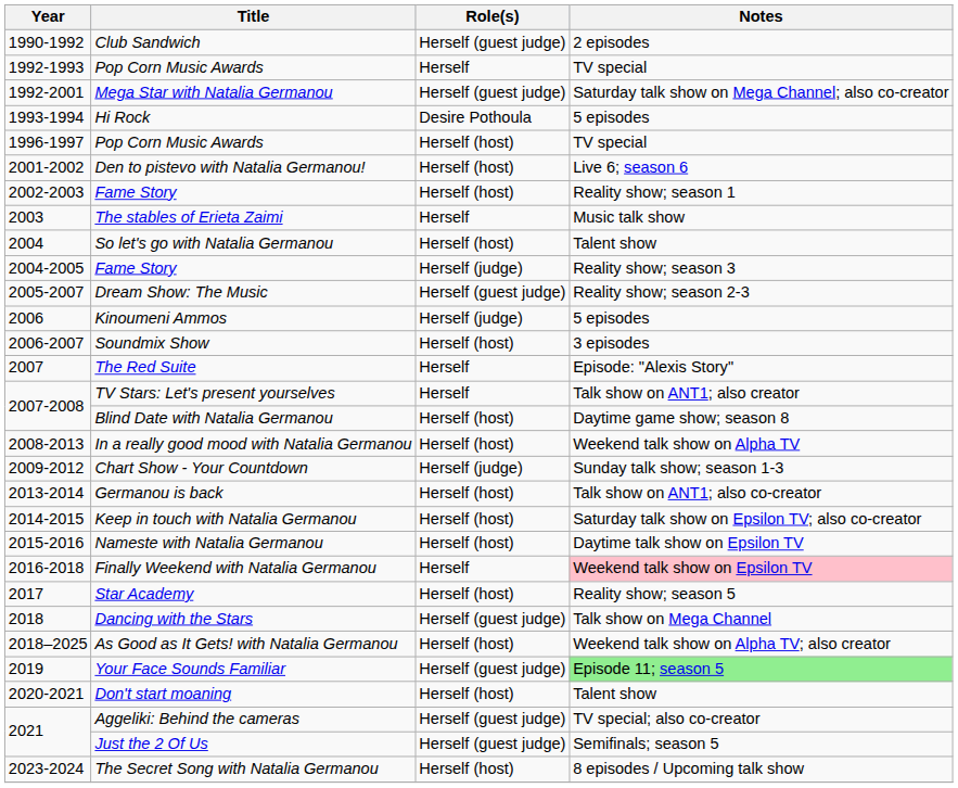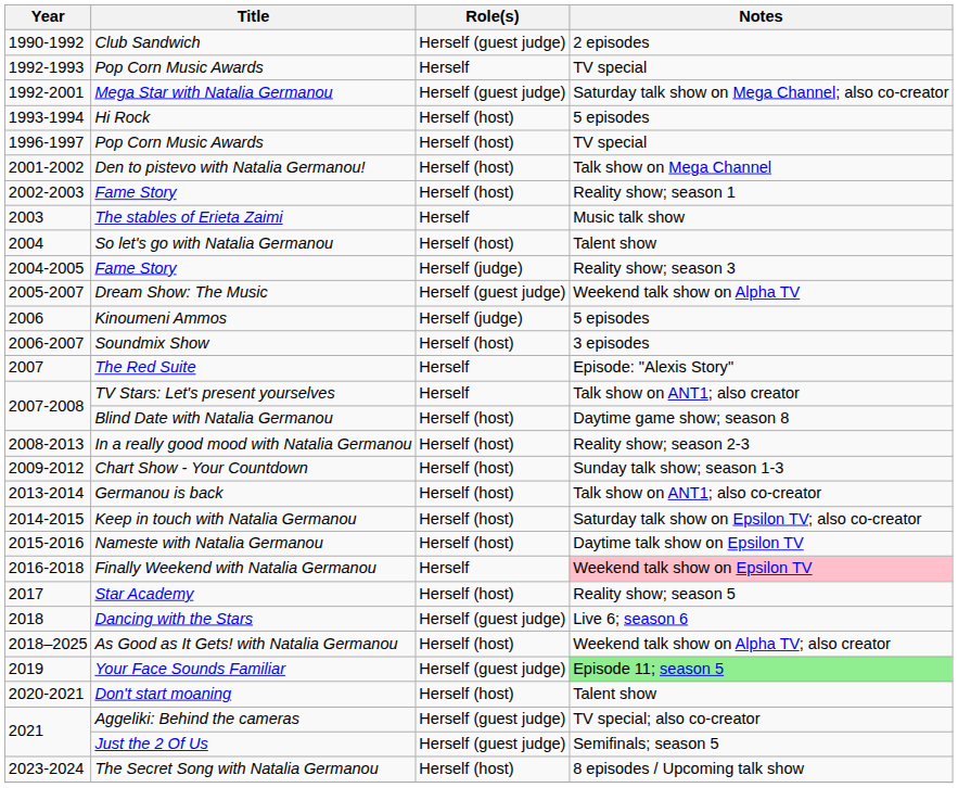Hi Rock | Role(s): Desire Pothoula -> Herself (host)
Den to pistevo with Natalia Germanou! | Notes: Live 6; season 6 -> Talk show on Mega Channel
Dream Show: The Music | Notes: Reality show; season 2-3 -> Weekend talk show on Alpha TV
In a really good mood with Natalia Germanou | Notes: Weekend talk show on Alpha TV -> Reality show; season 2-3
Chart Show - Your Countdown | Role(s): Herself (judge) -> Herself (host)
Dancing with the Stars | Notes: Talk show on Mega Channel -> Live 6; season 6
